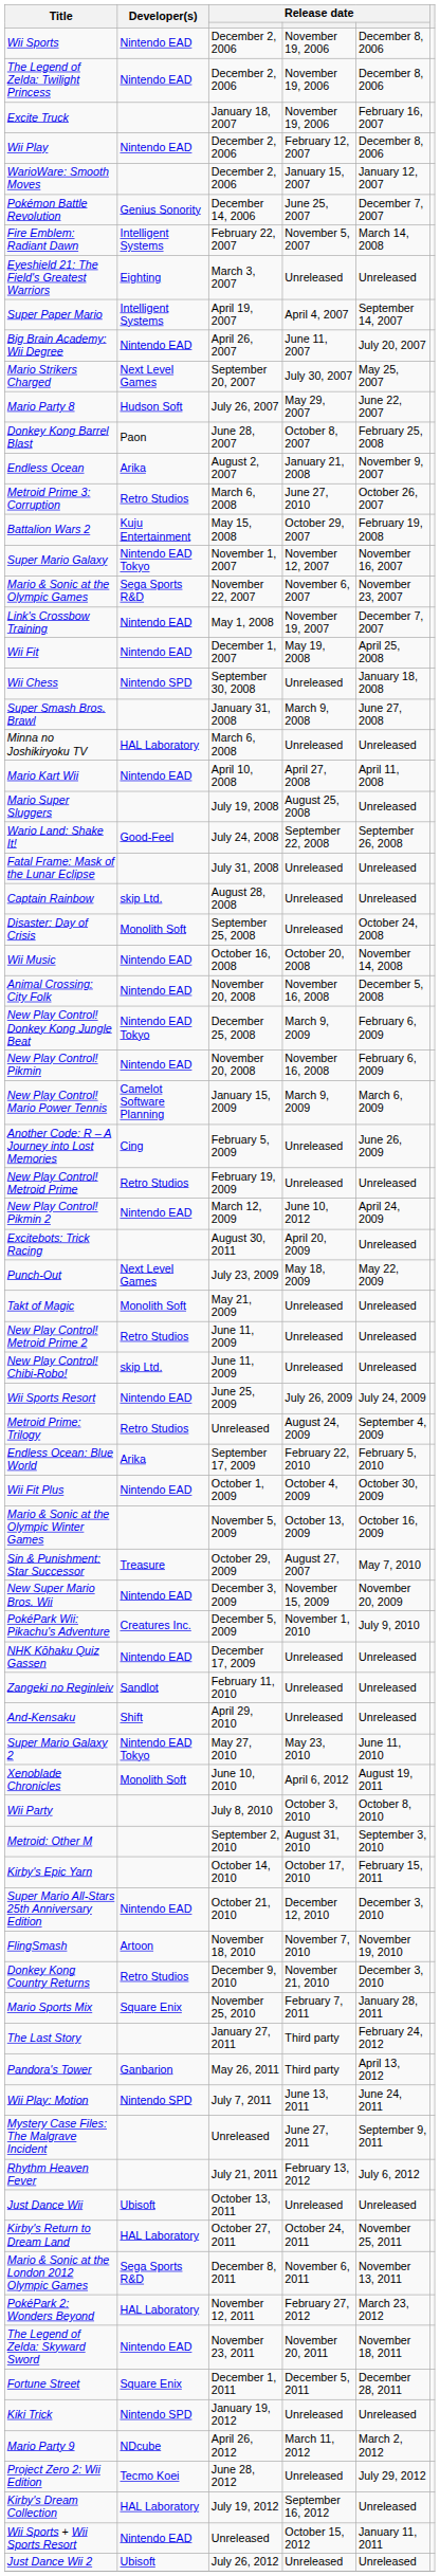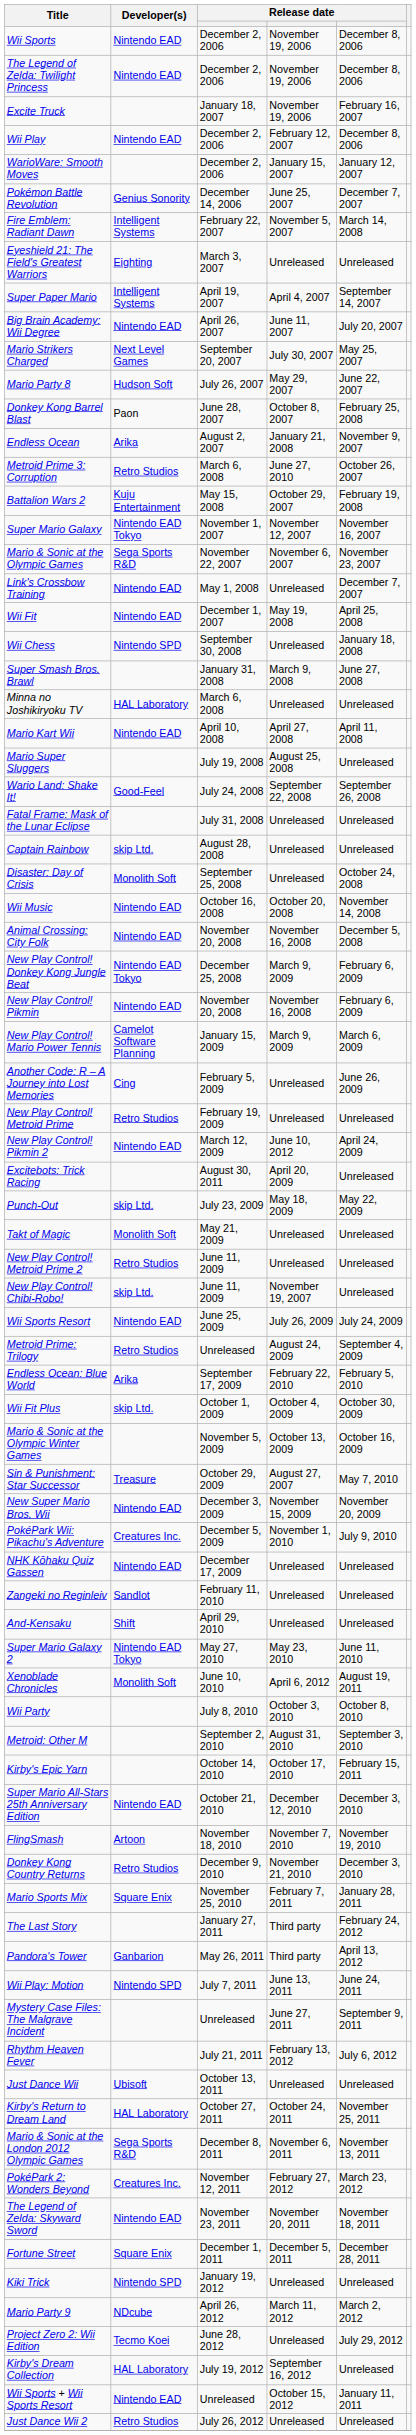Link's Crossbow Training | column 4: November 19, 2007 -> Unreleased
Punch-Out | Developer(s): Next Level Games -> skip Ltd.
New Play Control! Chibi-Robo! | column 4: Unreleased -> November 19, 2007
Wii Fit Plus | Developer(s): Nintendo EAD -> skip Ltd.
PokéPark 2: Wonders Beyond | Developer(s): HAL Laboratory -> Creatures Inc.
Just Dance Wii 2 | Developer(s): Ubisoft -> Retro Studios
